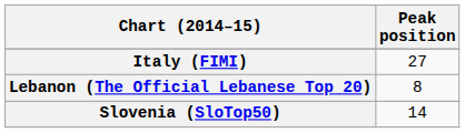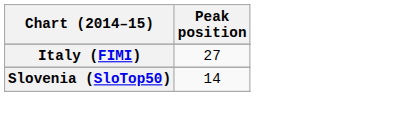- row: Lebanon (The Official Lebanese Top 20) | 8
